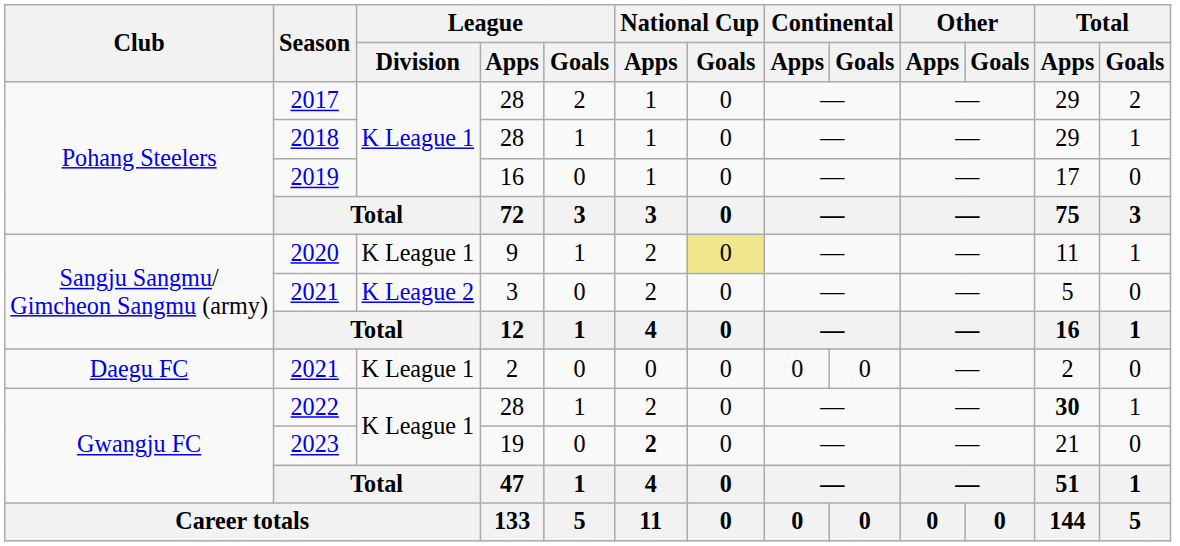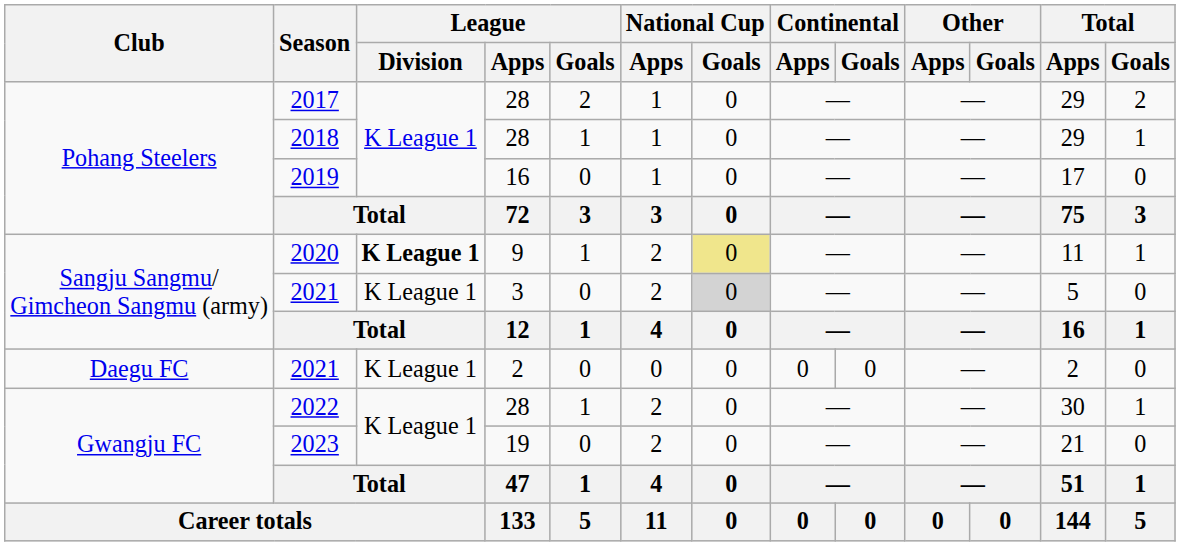2020 | League / Division: normal -> bold
2021 / 3 | League / Division: K League 2 -> K League 1
2021 / 3 | National Cup / Goals: no background -> lightgrey background
2022 | Total / Apps: bold -> normal
2023 | National Cup / Apps: bold -> normal
